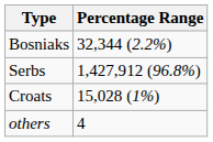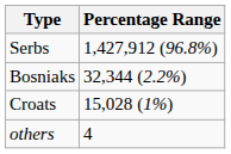rows swapped: Serbs <-> Bosniaks
